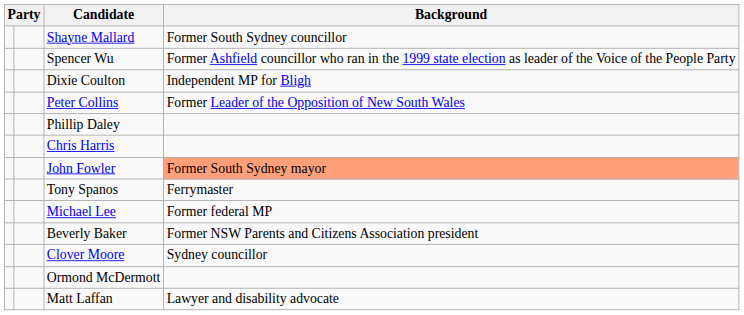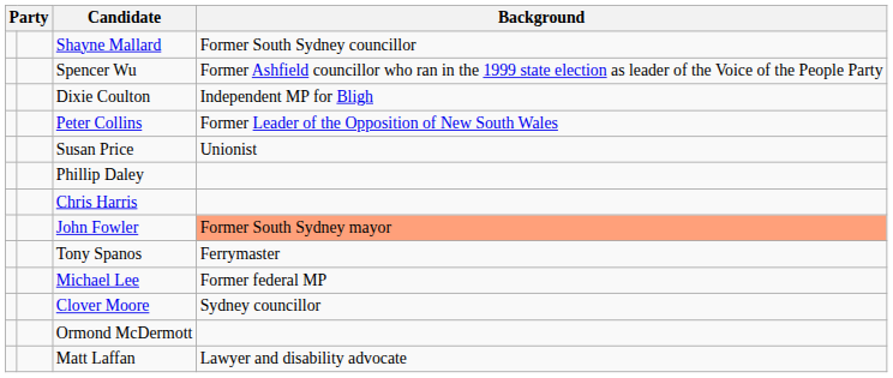+ row: Susan Price | Unionist
- row: Beverly Baker | Former NSW Parents and Citizens Association president
